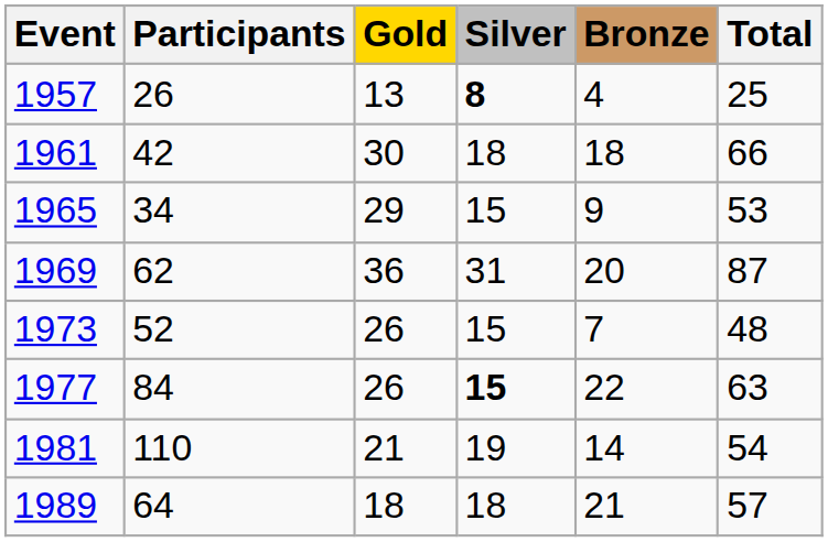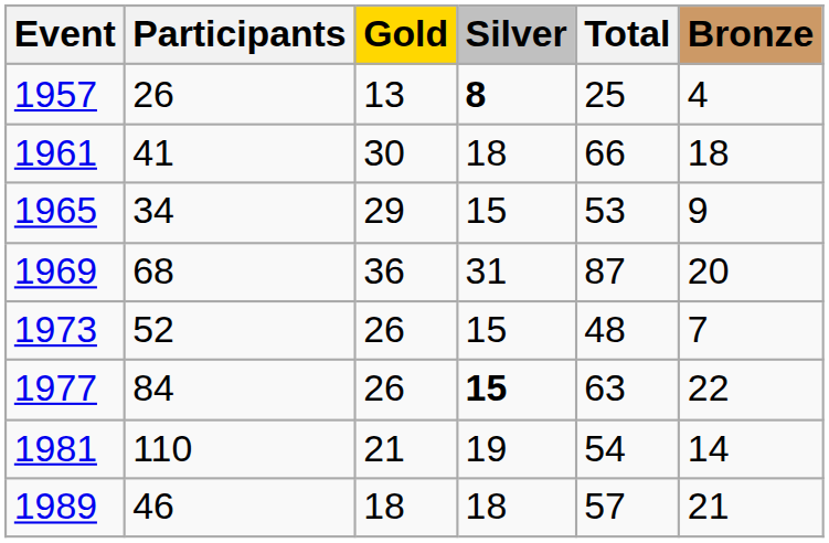columns swapped: Bronze <-> Total
1961 | Participants: 42 -> 41
1969 | Participants: 62 -> 68
1989 | Participants: 64 -> 46
